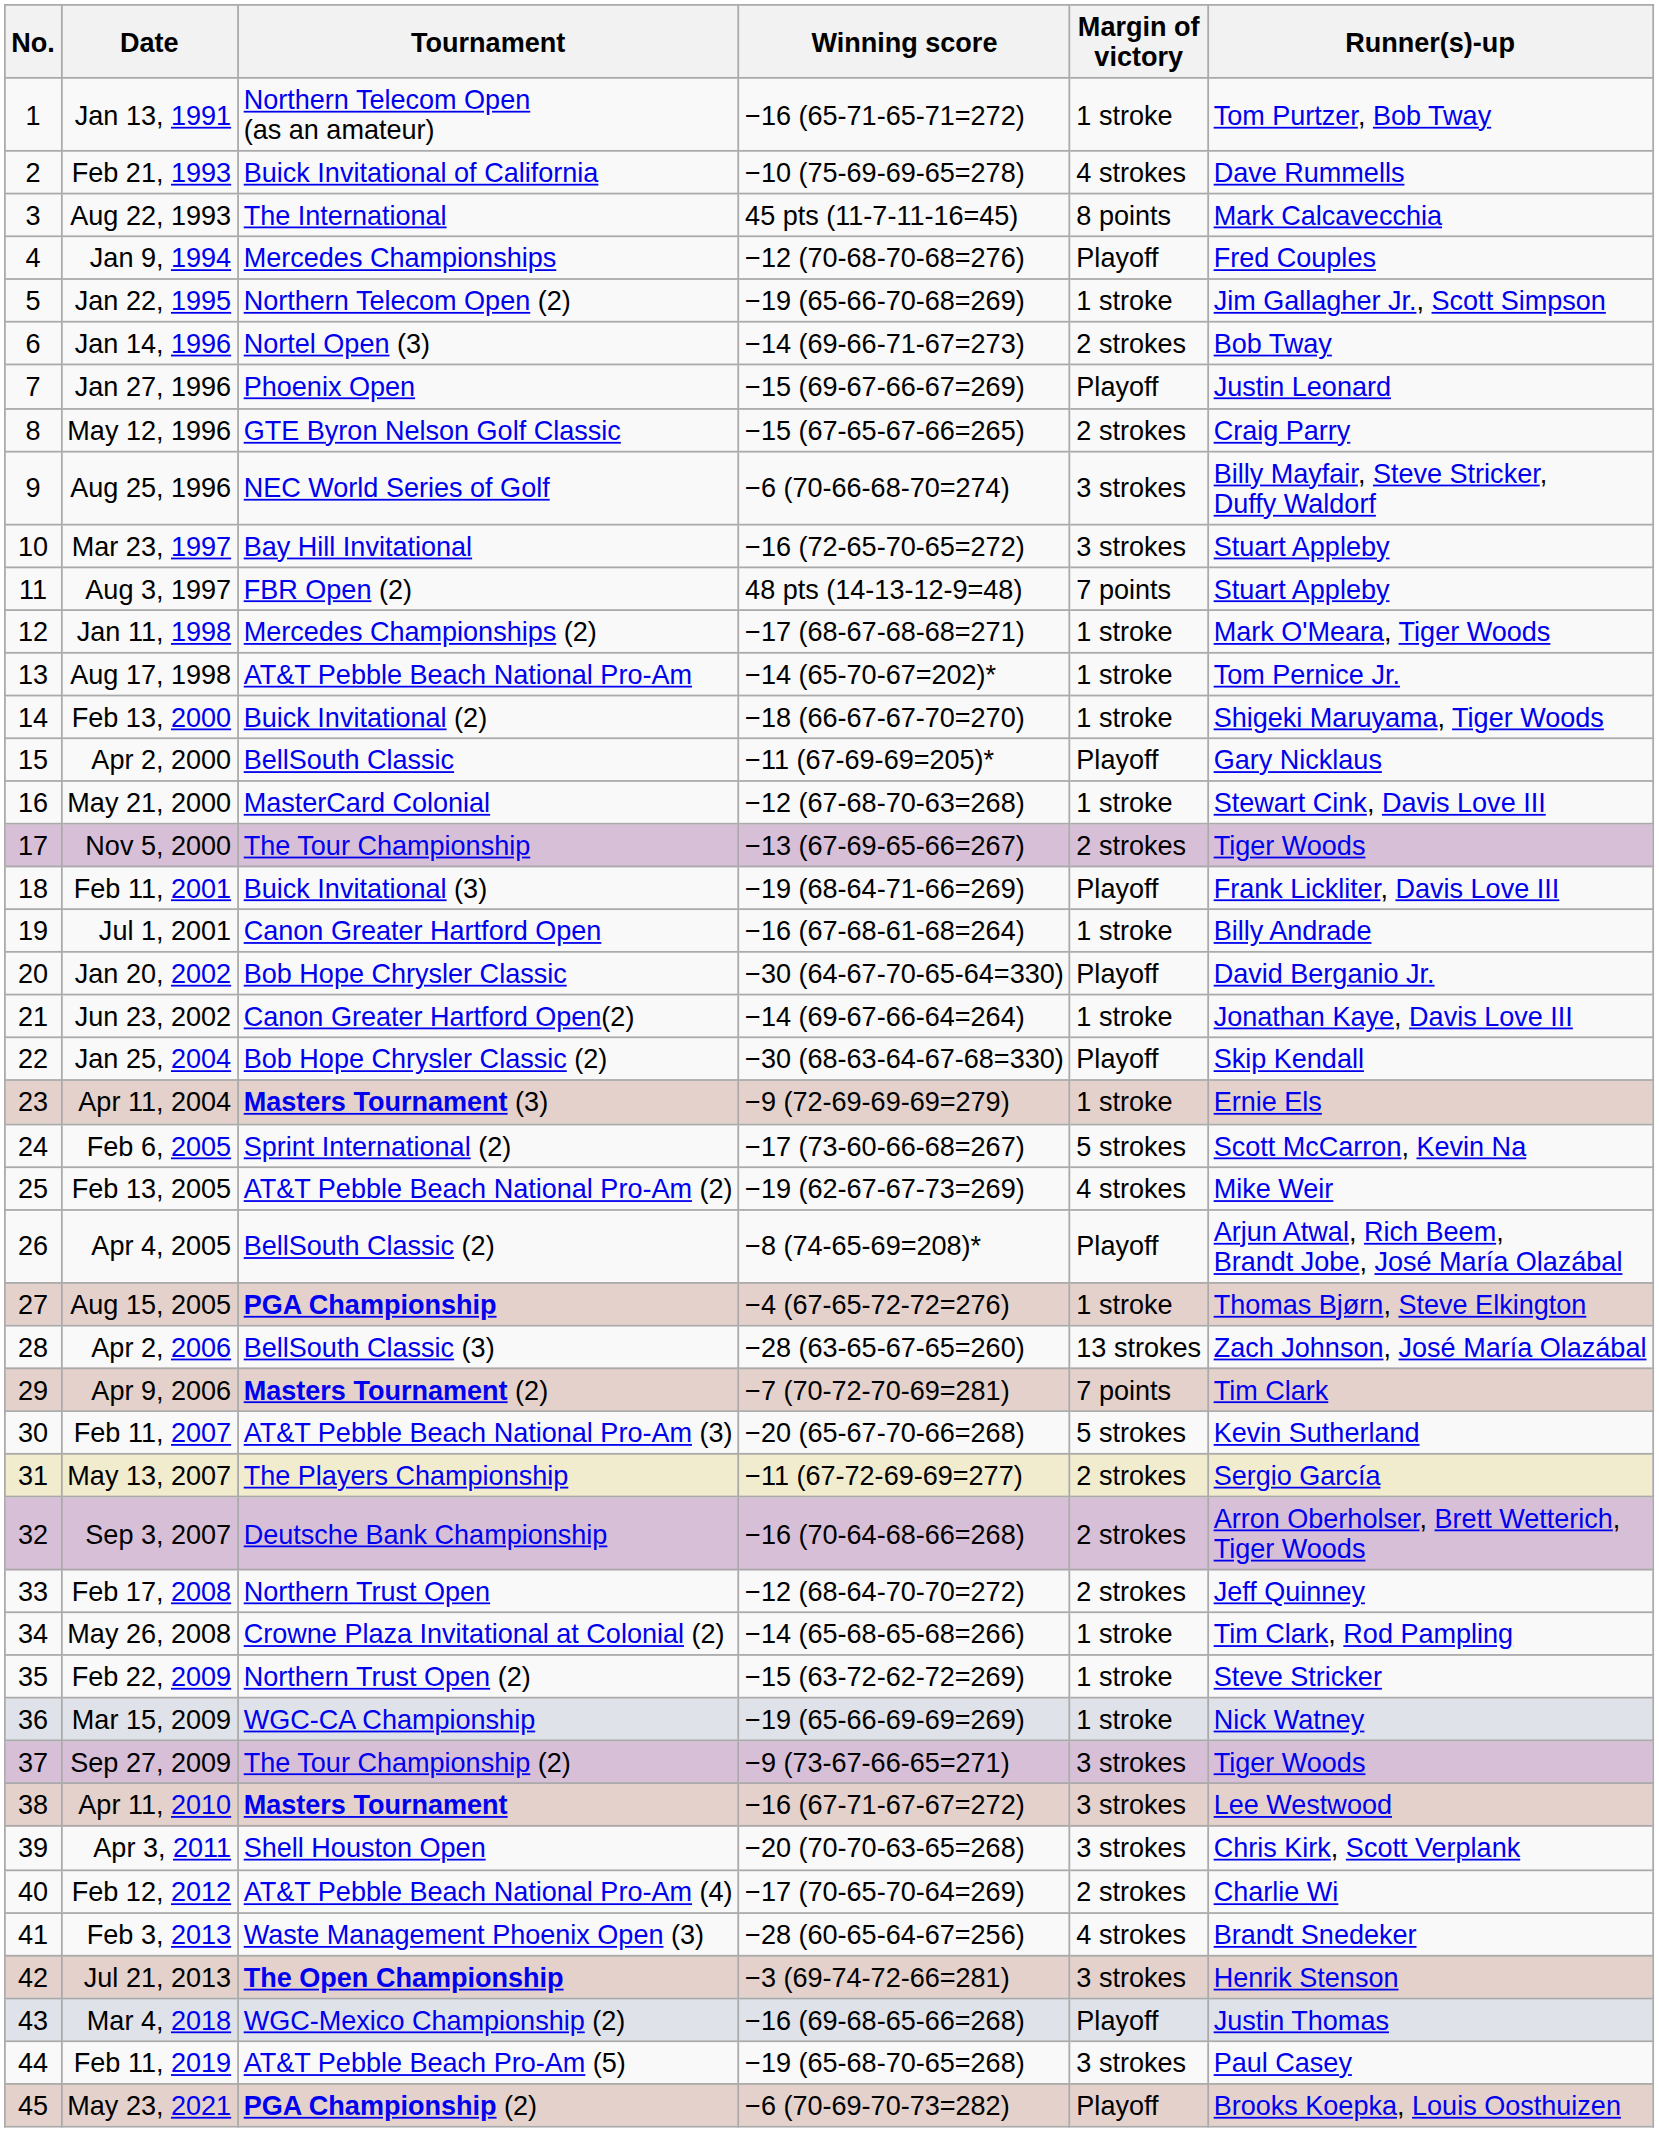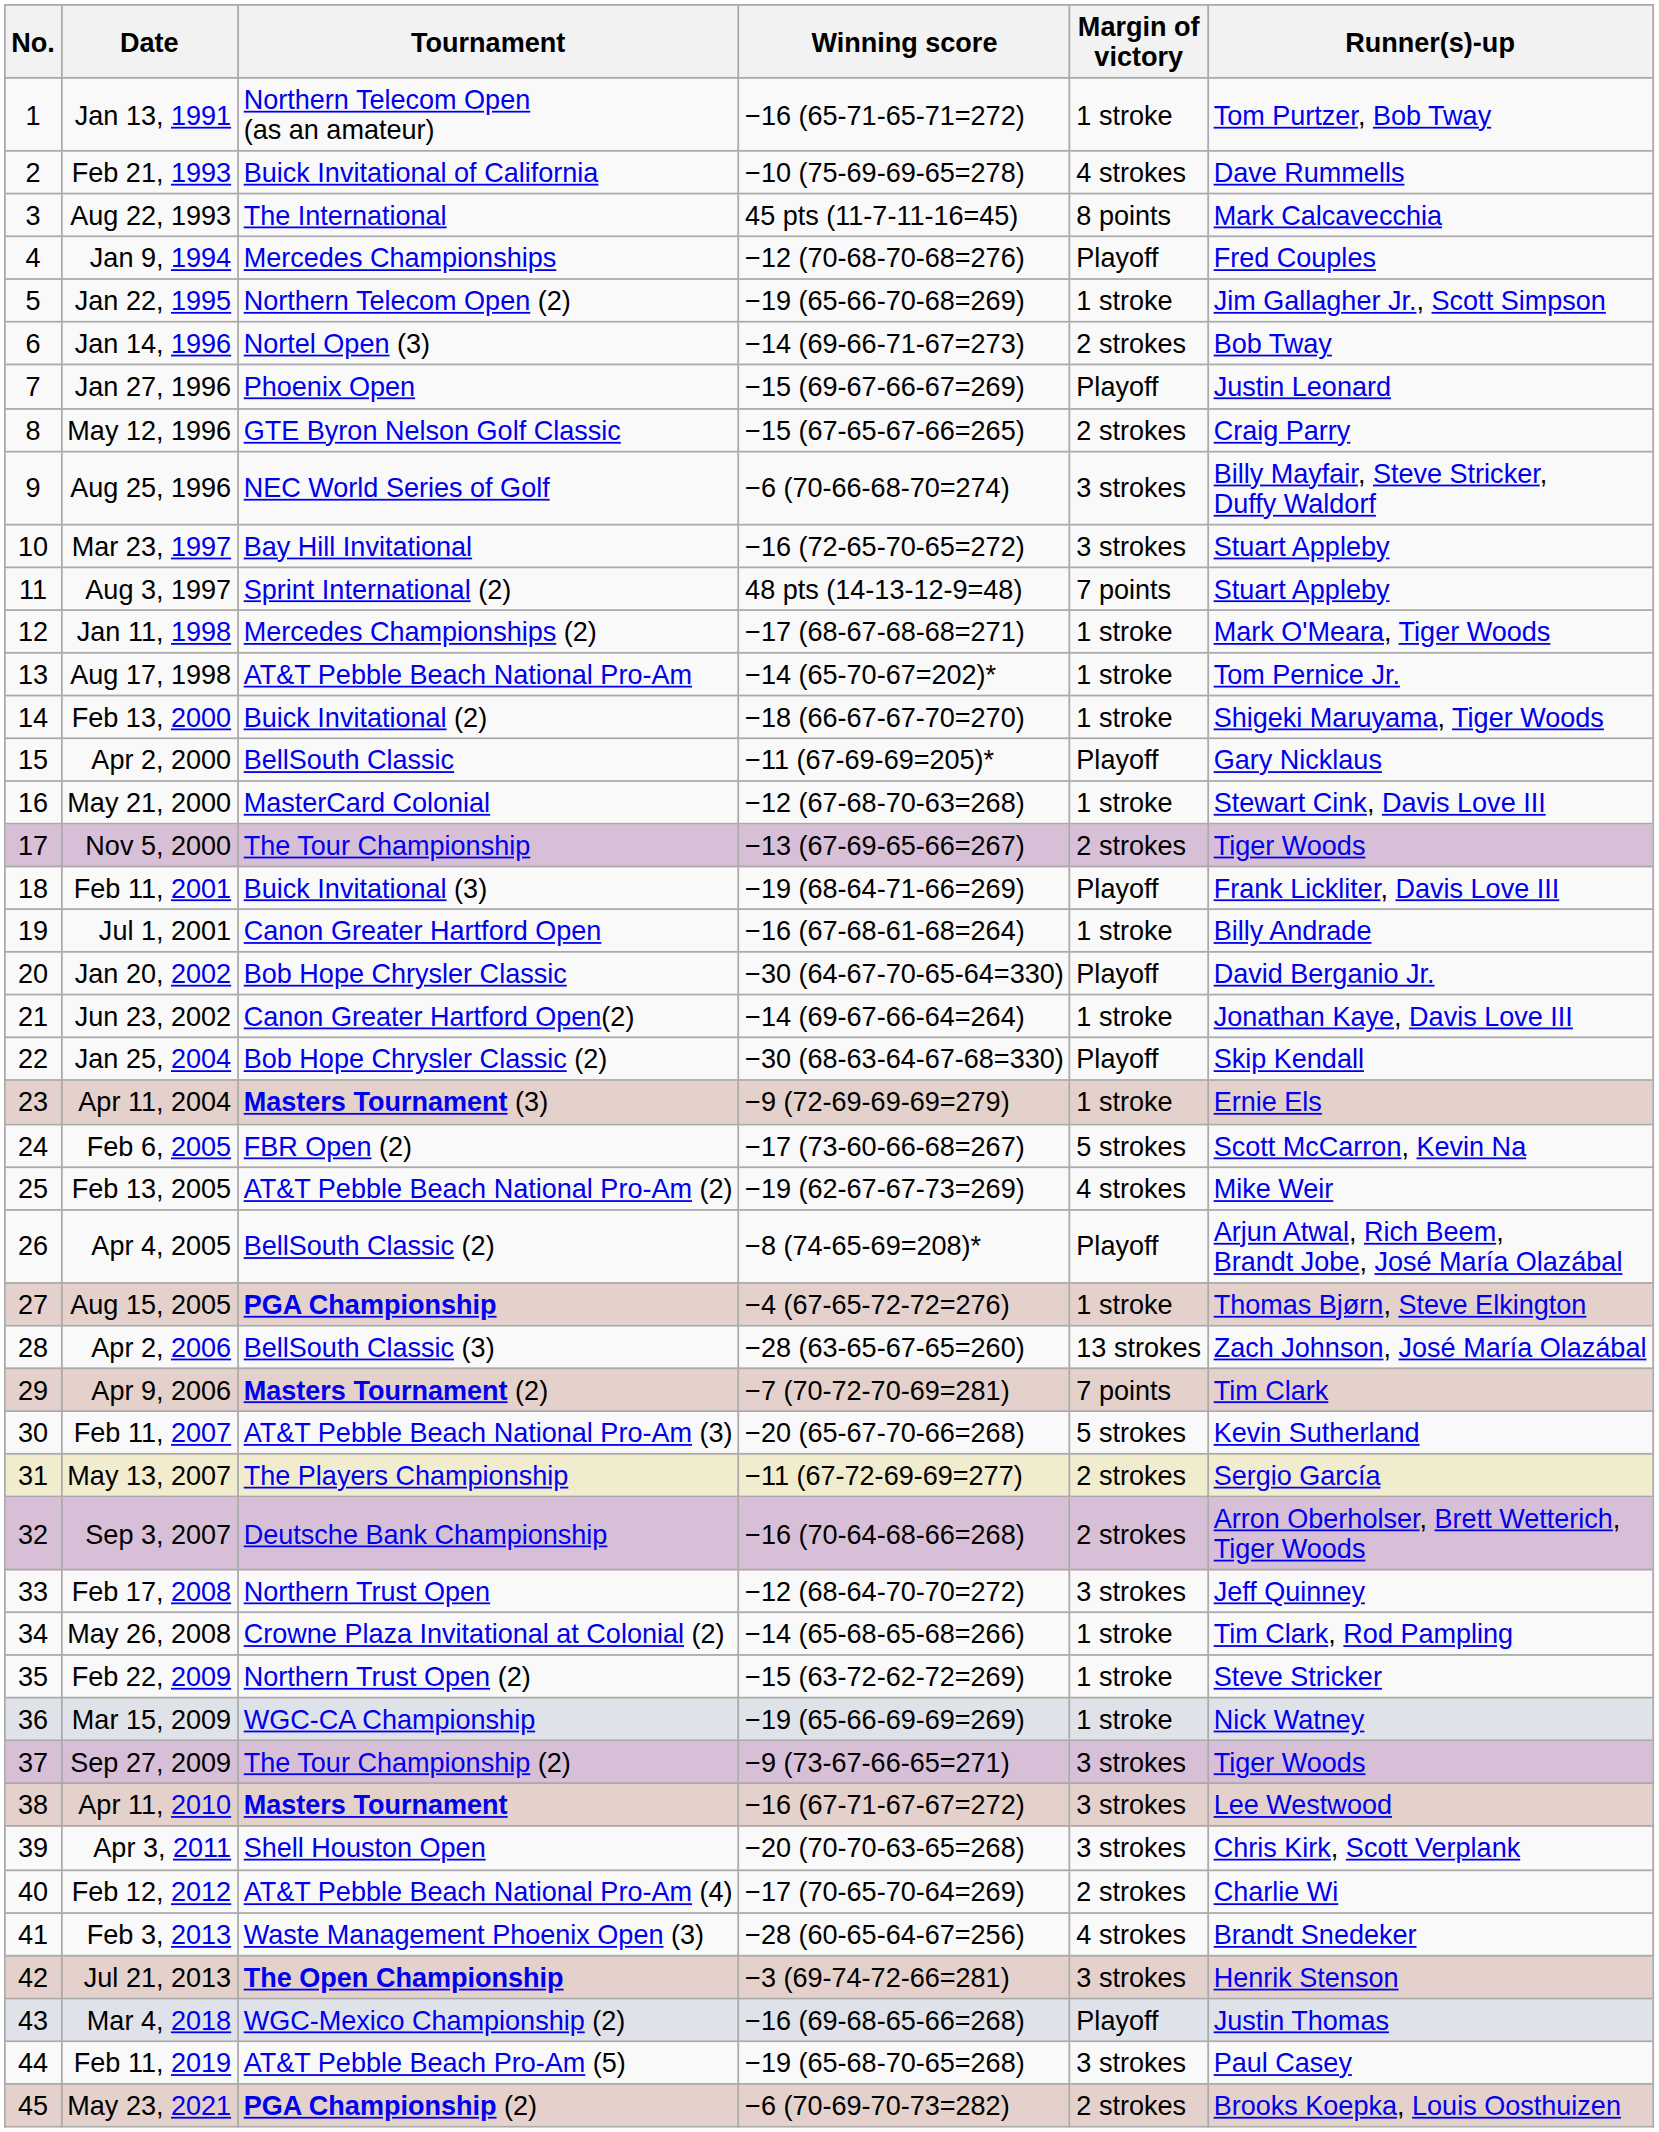Aug 3, 1997 | Tournament: FBR Open (2) -> Sprint International (2)
Feb 6, 2005 | Tournament: Sprint International (2) -> FBR Open (2)
Feb 17, 2008 | Margin of victory: 2 strokes -> 3 strokes
May 23, 2021 | Margin of victory: Playoff -> 2 strokes
